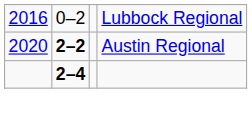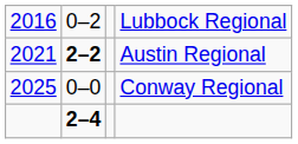Austin Regional | column 1: 2020 -> 2021
+ row: 2025 | 0–0 | Conway Regional
